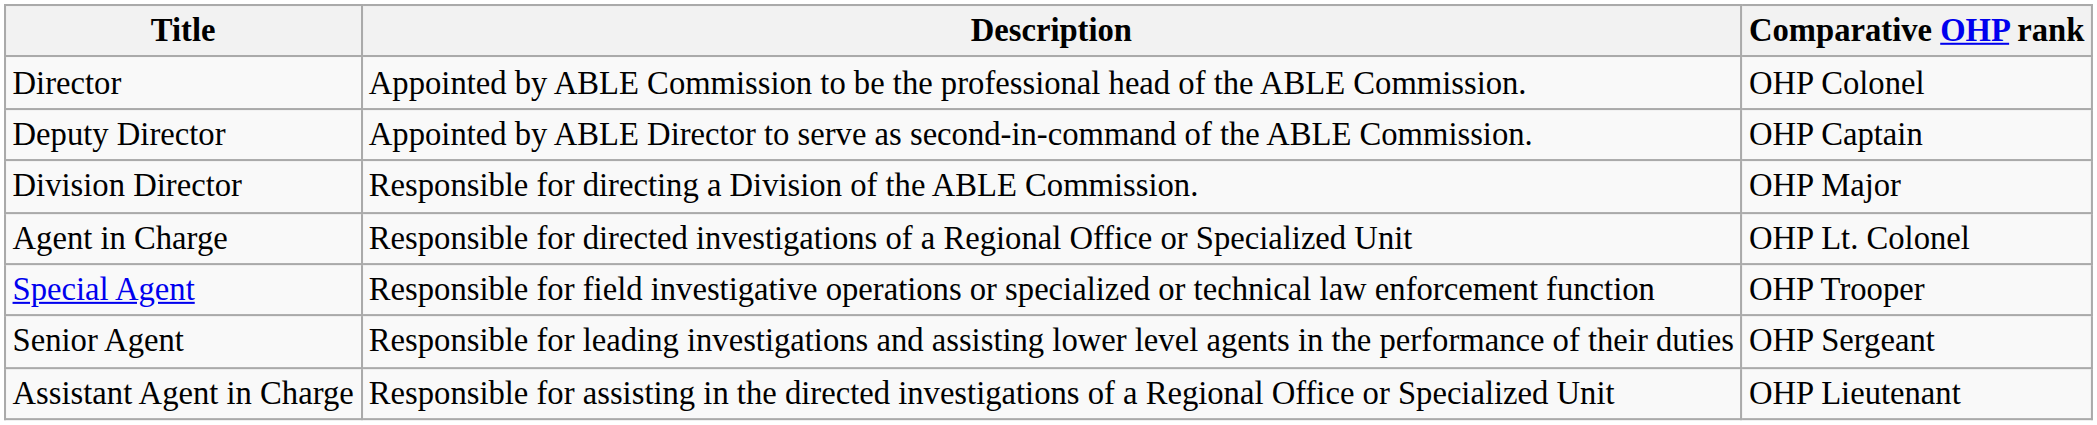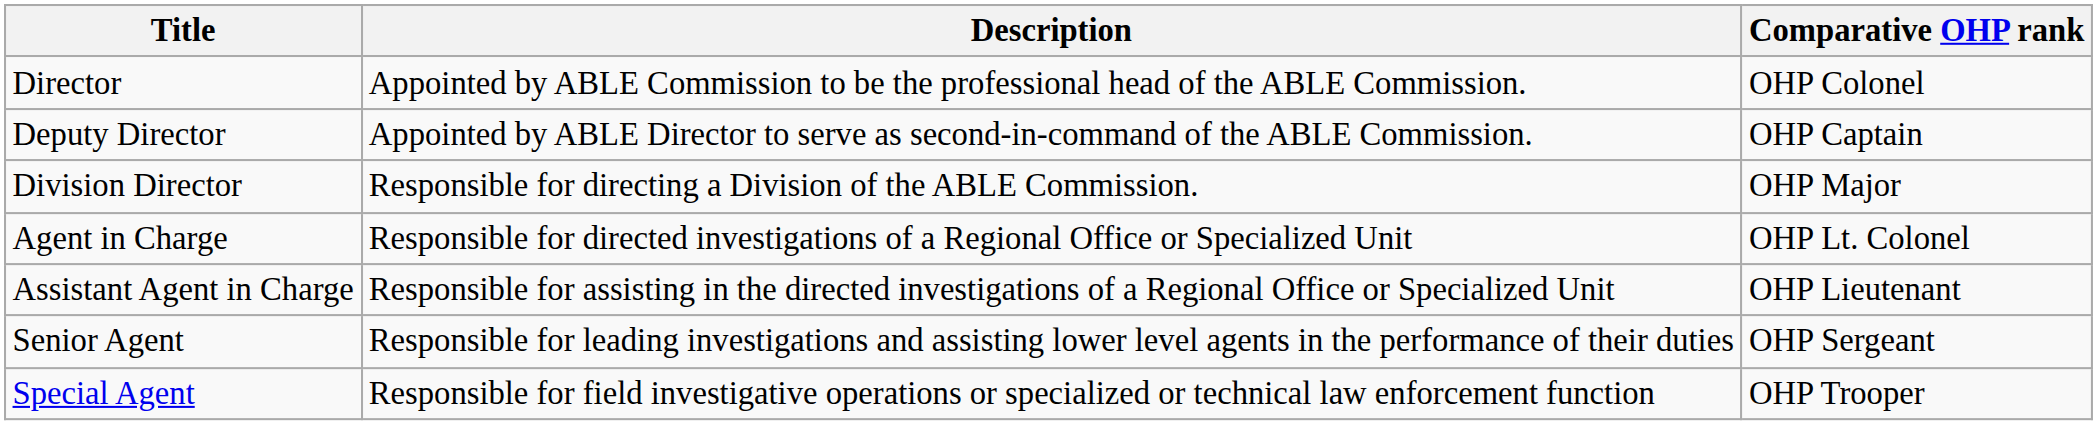rows swapped: Assistant Agent in Charge <-> Special Agent
